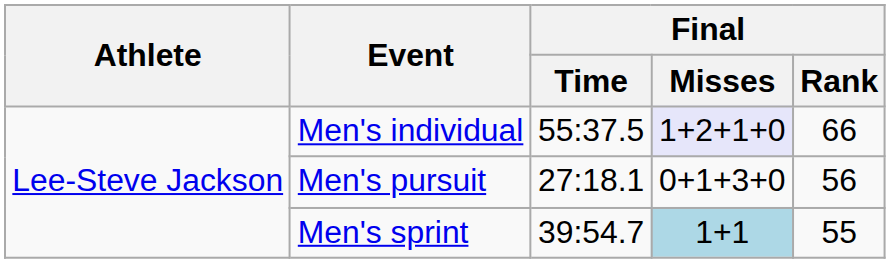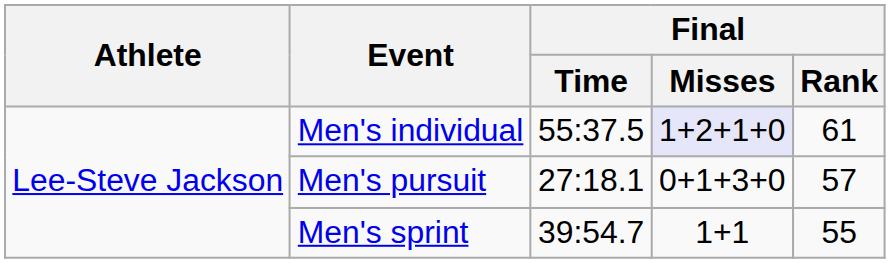Men's individual | Final / Rank: 66 -> 61
Men's pursuit | Final / Rank: 56 -> 57
Men's sprint | Final / Misses: lightblue background -> no background
